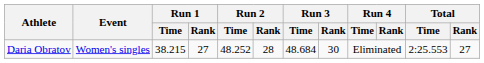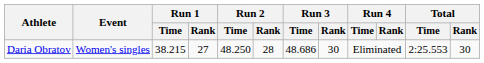Daria Obratov | Run 2 / Time: 48.252 -> 48.250
Daria Obratov | Run 3 / Time: 48.684 -> 48.686
Daria Obratov | Total / Rank: 27 -> 30
